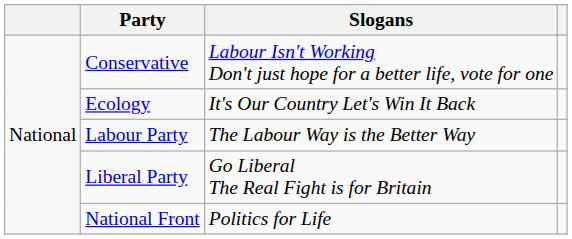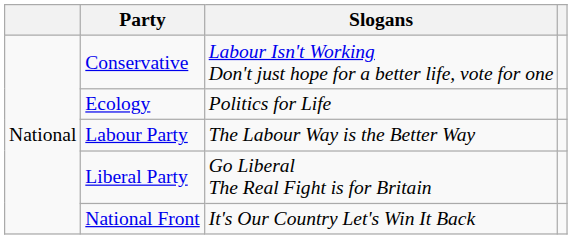Ecology | Slogans: It's Our Country Let's Win It Back -> Politics for Life
National Front | Slogans: Politics for Life -> It's Our Country Let's Win It Back
